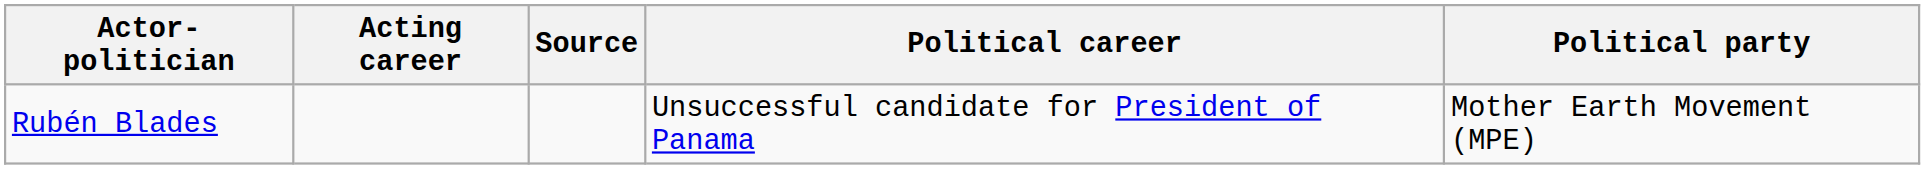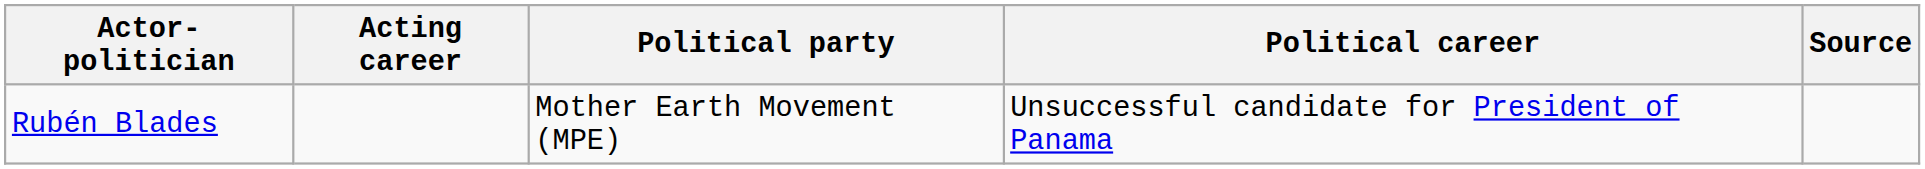columns swapped: Political party <-> Source
